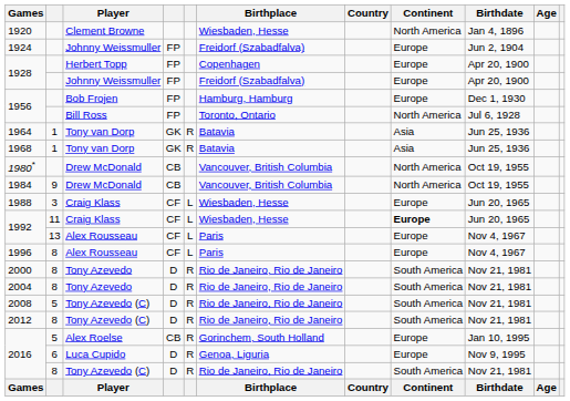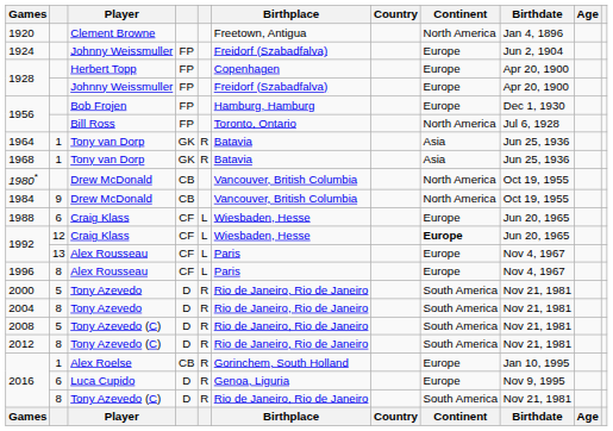1920 | Birthplace: Wiesbaden, Hesse -> Freetown, Antigua
1988 | column 2: 3 -> 6
1992 / Craig Klass | column 2: 11 -> 12
2000 | column 2: 8 -> 5
2016 / Alex Roelse | column 2: 5 -> 1
